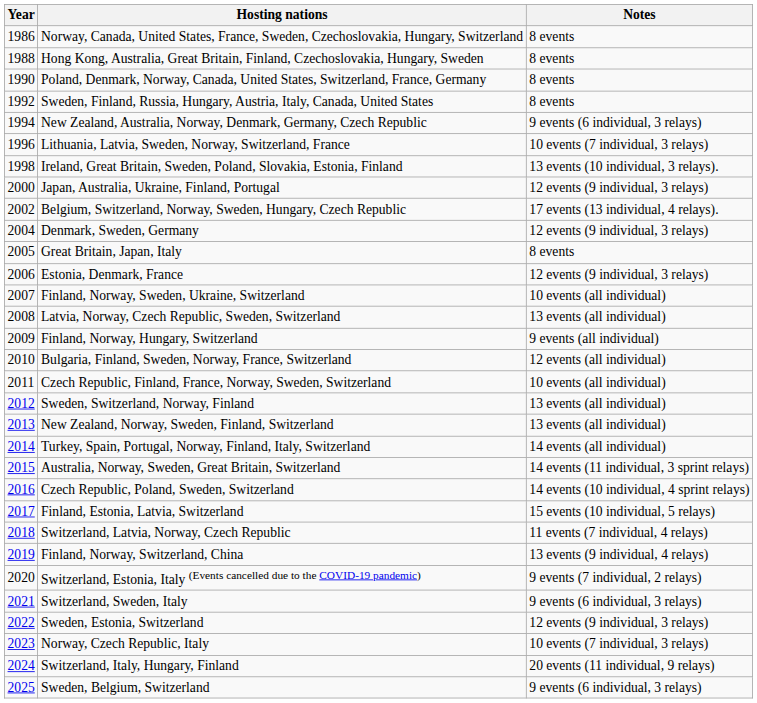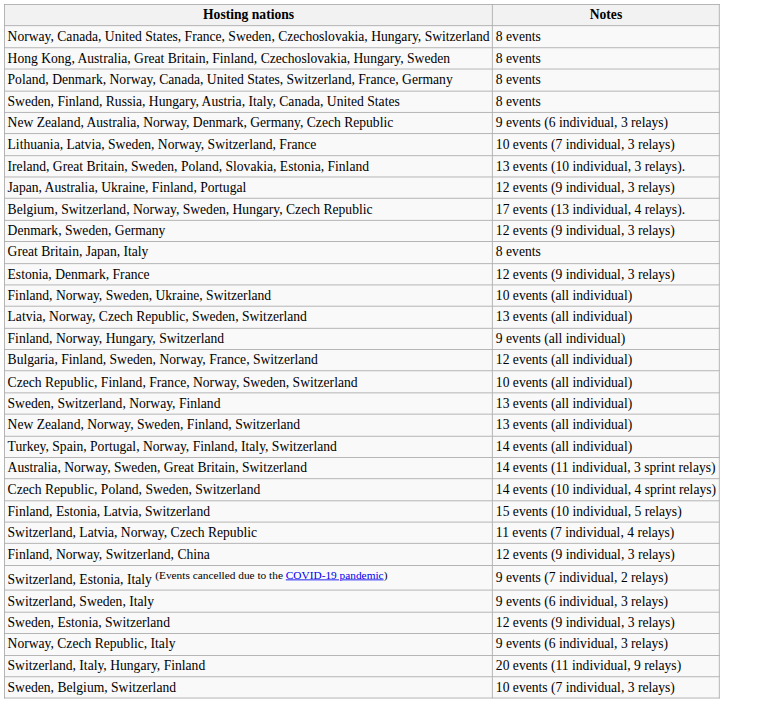- column: Year | 1986 | 1988 | 1990 | 1992 | 1994 | 1996 | 1998 | 2000 | 2002 | 2004 | 2005 | 2006 | 2007 | 2008 | 2009 | 2010 | 2011 | 2012 | 2013 | 2014 | 2015 | 2016 | 2017 | 2018 | 2019 | 2020 | 2021 | 2022 | 2023 | 2024 | 2025
Finland, Norway, Switzerland, China | Notes: 13 events (9 individual, 4 relays) -> 12 events (9 individual, 3 relays)
Norway, Czech Republic, Italy | Notes: 10 events (7 individual, 3 relays) -> 9 events (6 individual, 3 relays)
Sweden, Belgium, Switzerland | Notes: 9 events (6 individual, 3 relays) -> 10 events (7 individual, 3 relays)
